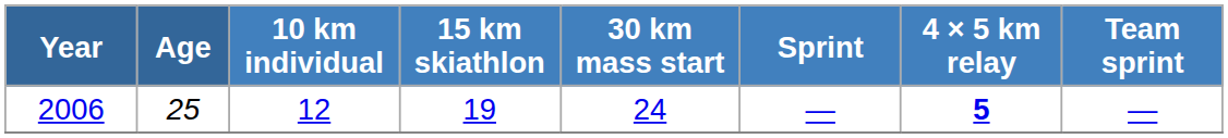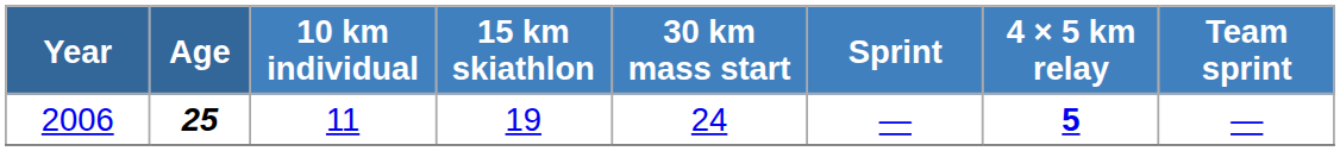2006 | Age: normal -> bold
2006 | 10 km individual: 12 -> 11
